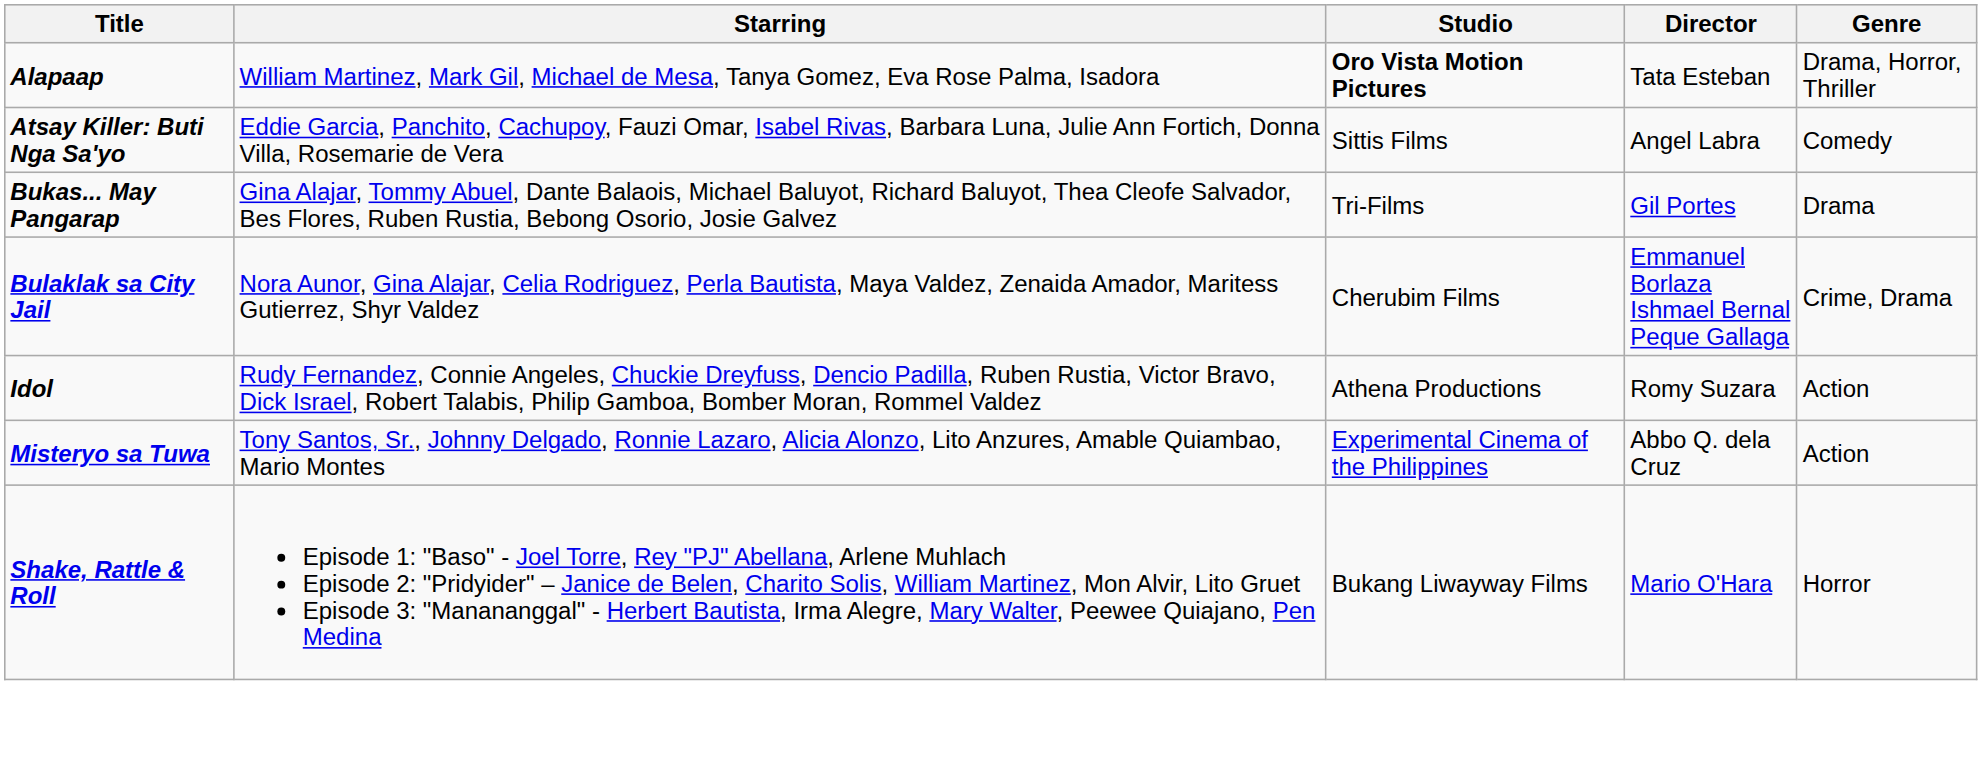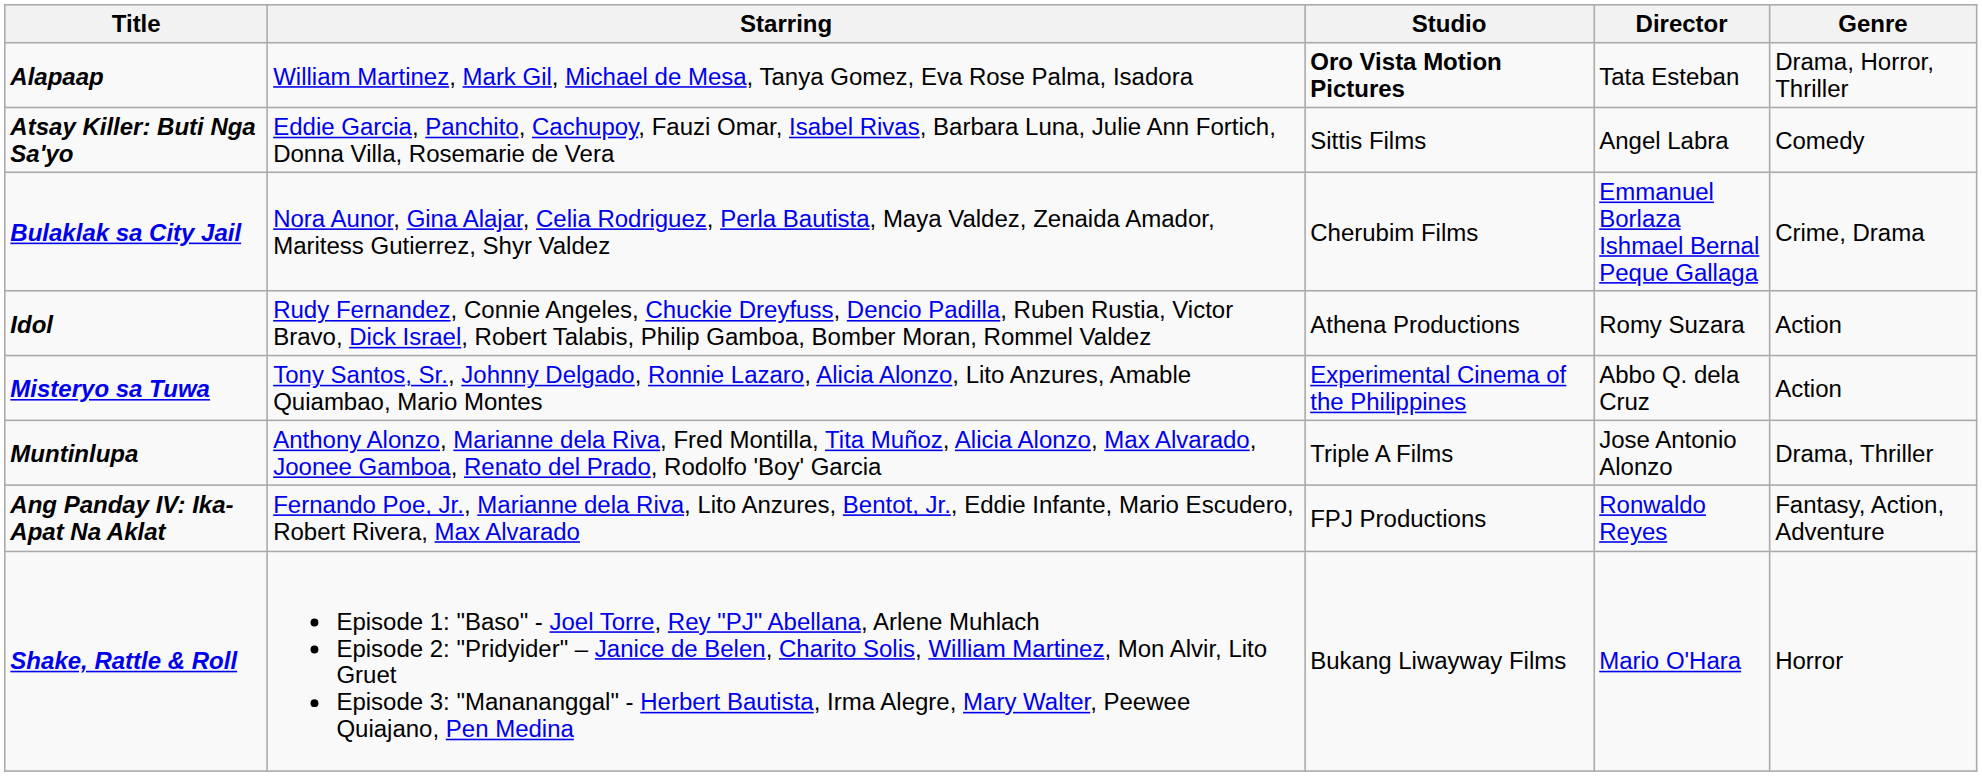- row: Bukas... May Pangarap | Gina Alajar, Tommy Abuel, Dante Balaois, Michael Baluyot, Richard Baluyot, Thea Cleofe Salvador, Bes Flores, Ruben Rustia, Bebong Osorio, Josie Galvez | Tri-Films | Gil Portes | Drama
+ row: Muntinlupa | Anthony Alonzo, Marianne dela Riva, Fred Montilla, Tita Muñoz, Alicia Alonzo, Max Alvarado, Joonee Gamboa, Renato del Prado, Rodolfo 'Boy' Garcia | Triple A Films | Jose Antonio Alonzo | Drama, Thriller
+ row: Ang Panday IV: Ika-Apat Na Aklat | Fernando Poe, Jr., Marianne dela Riva, Lito Anzures, Bentot, Jr., Eddie Infante, Mario Escudero, Robert Rivera, Max Alvarado | FPJ Productions | Ronwaldo Reyes | Fantasy, Action, Adventure
